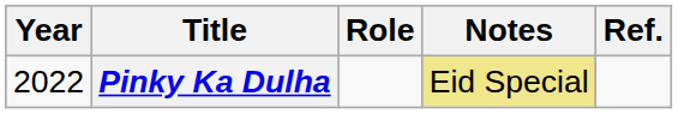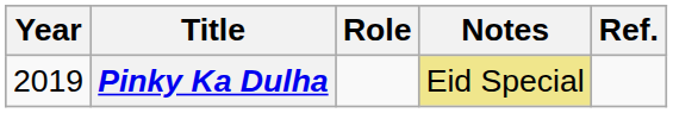Pinky Ka Dulha | Year: 2022 -> 2019
